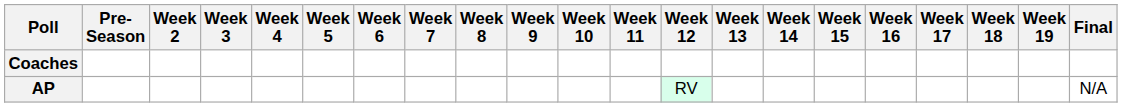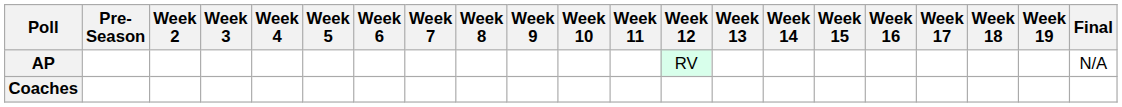rows swapped: AP <-> Coaches
